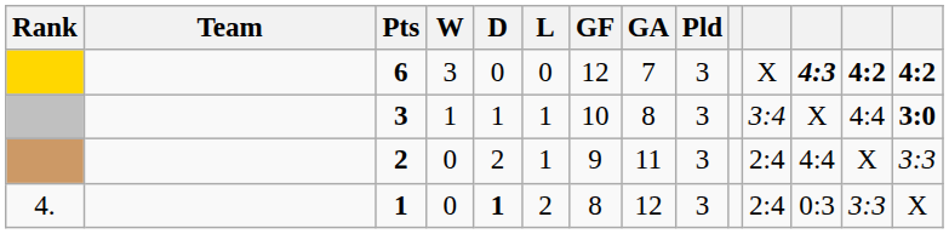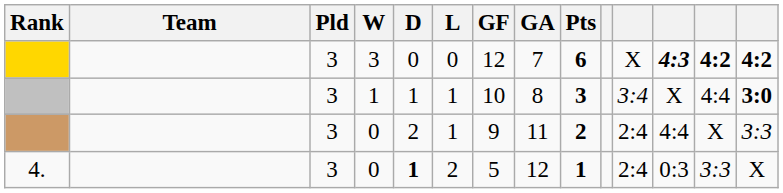columns swapped: Pld <-> Pts
4. / 0 | GF: 8 -> 5
